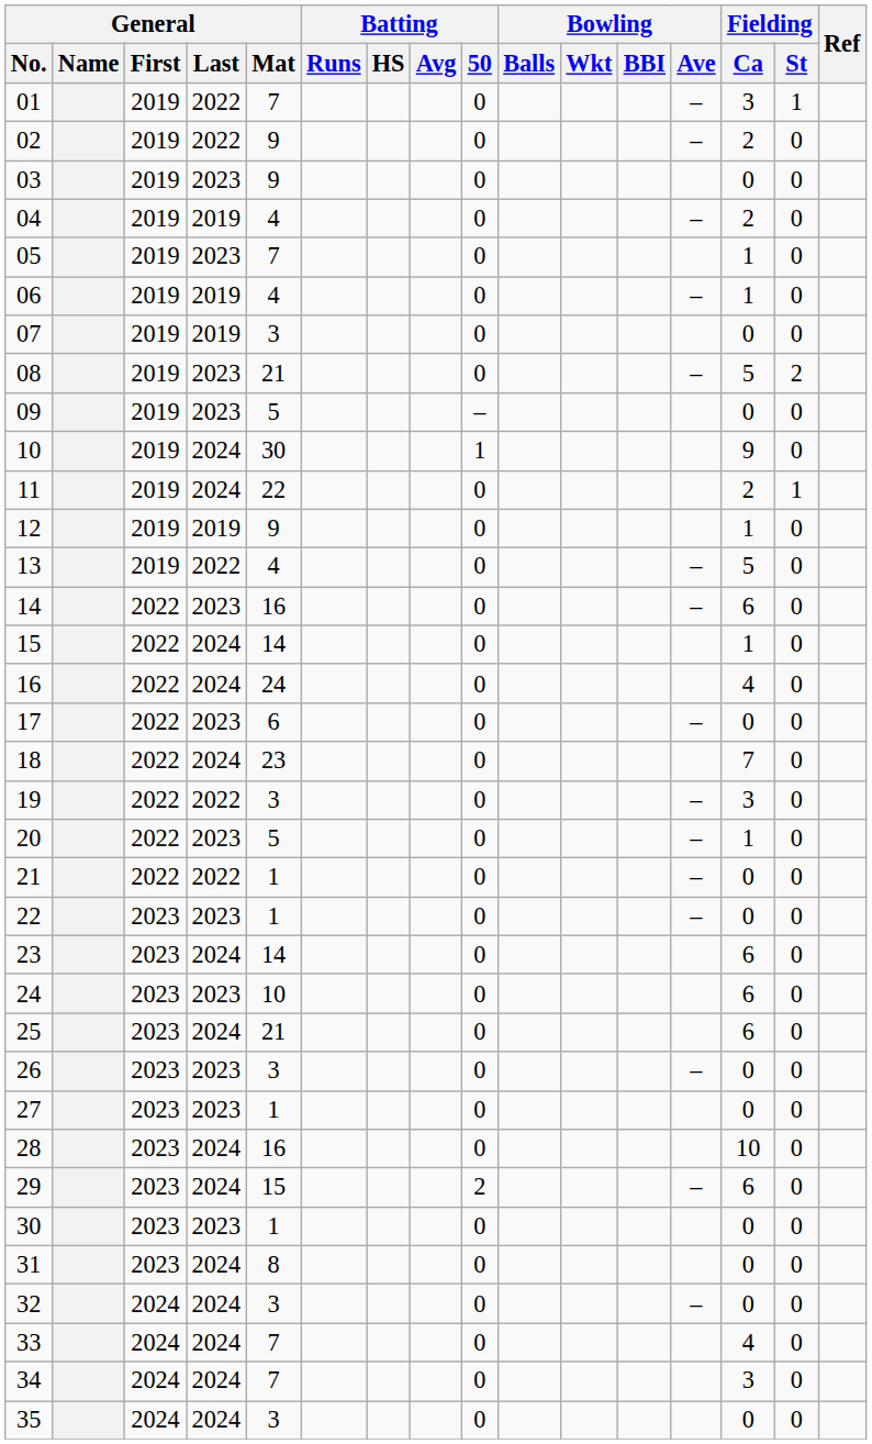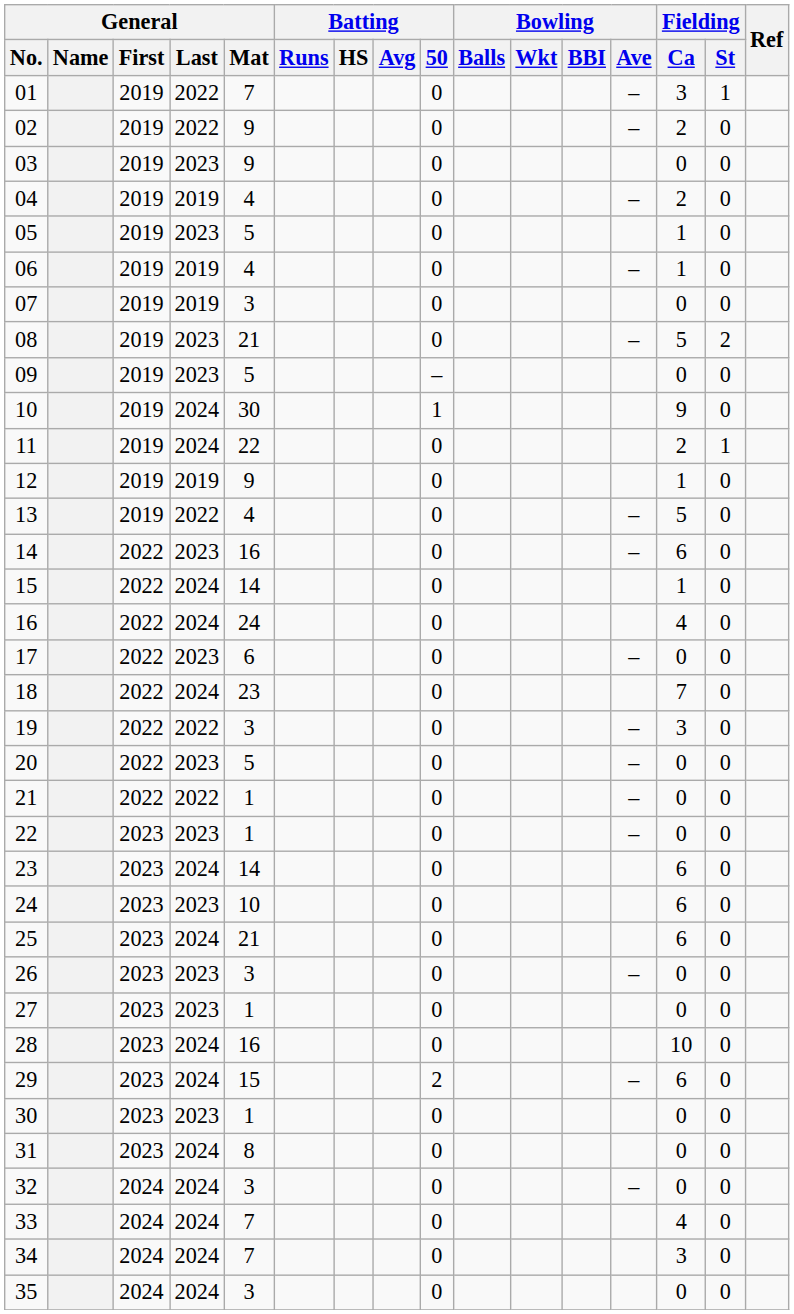05 | General / Mat: 7 -> 5
20 | Fielding / Ca: 1 -> 0
